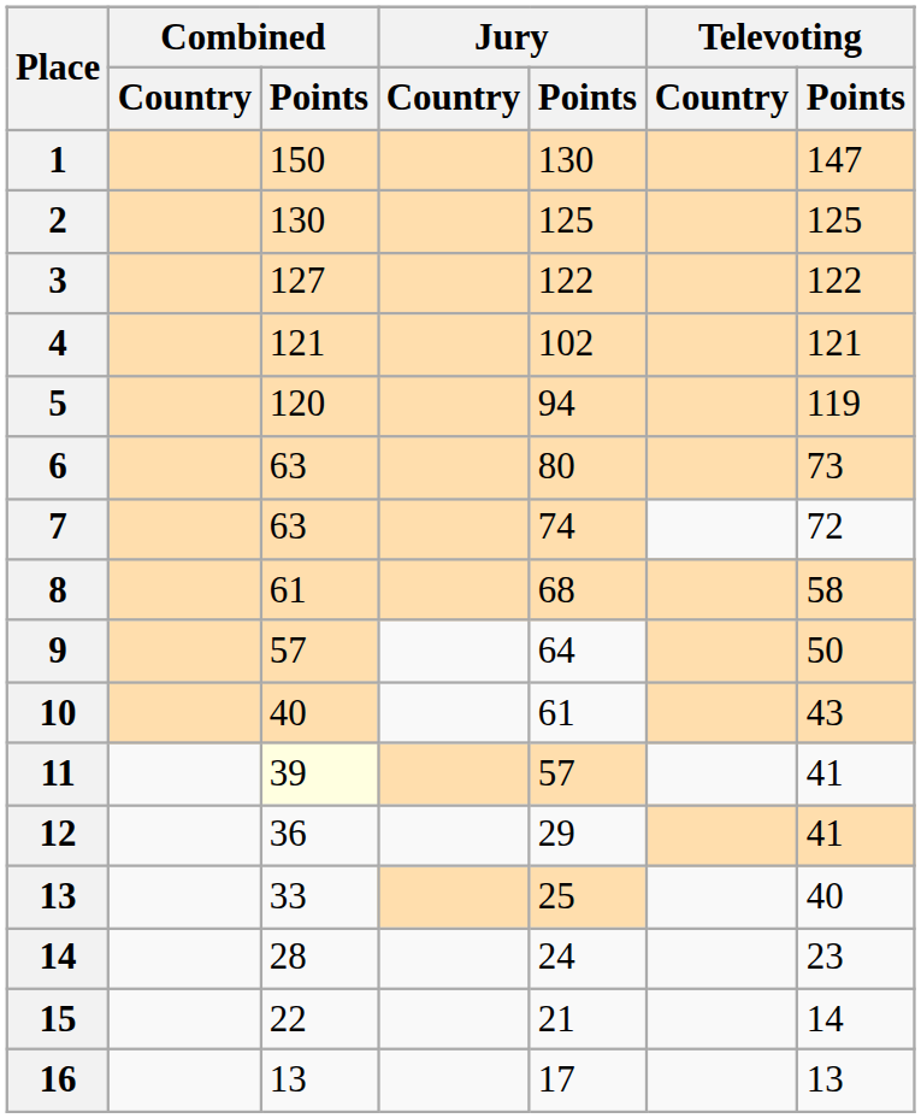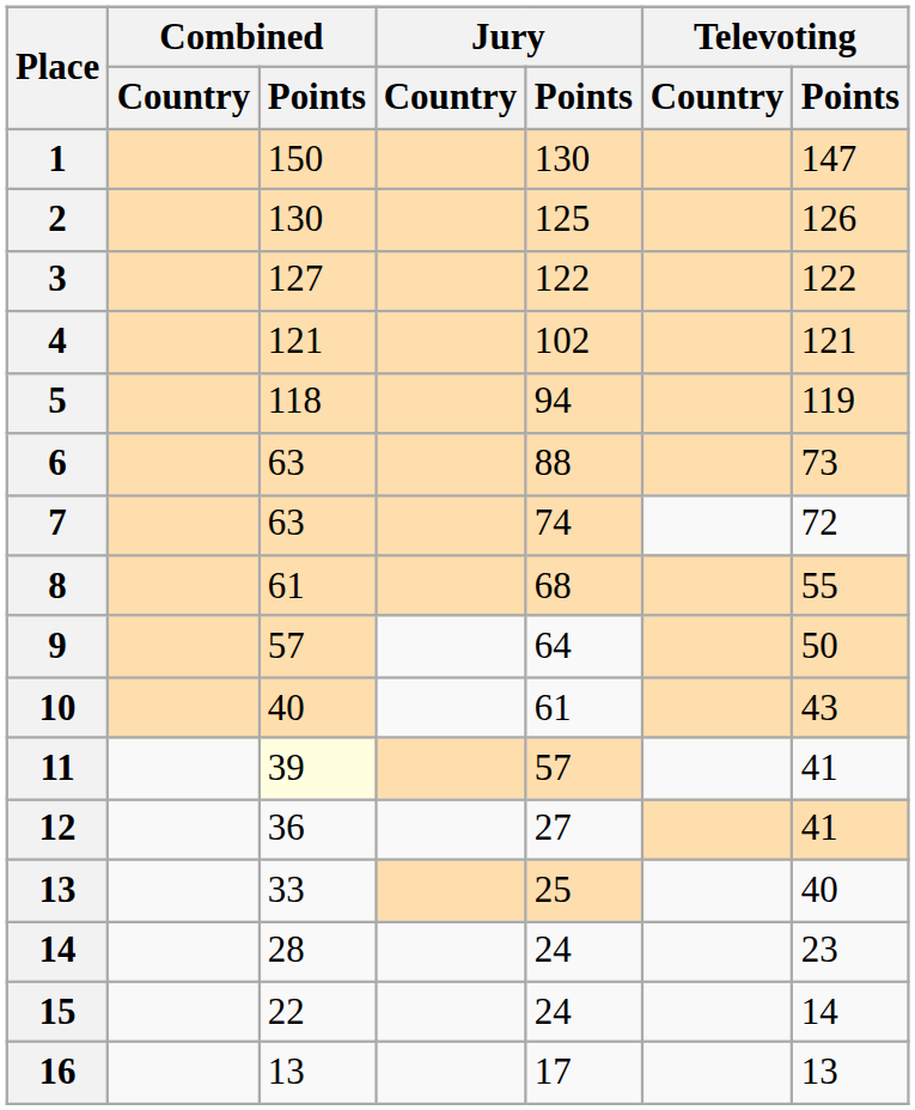2 | Televoting / Points: 125 -> 126
5 | Combined / Points: 120 -> 118
6 | Jury / Points: 80 -> 88
8 | Televoting / Points: 58 -> 55
12 | Jury / Points: 29 -> 27
15 | Jury / Points: 21 -> 24
